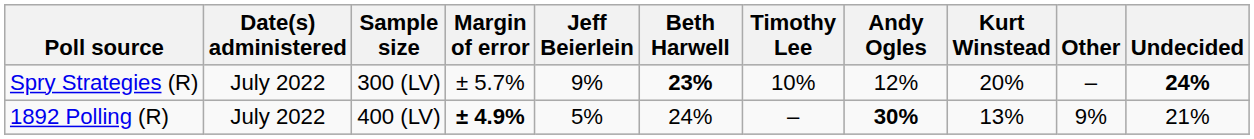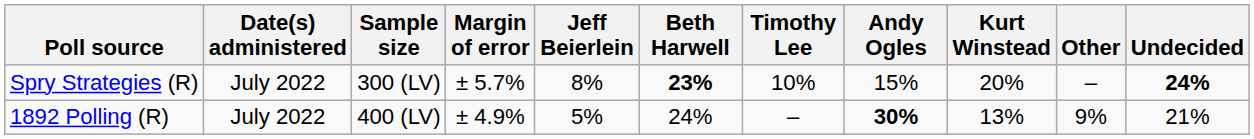Spry Strategies (R) | Jeff Beierlein: 9% -> 8%
Spry Strategies (R) | Andy Ogles: 12% -> 15%
1892 Polling (R) | Margin of error: bold -> normal
